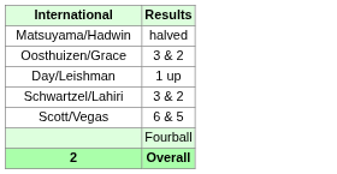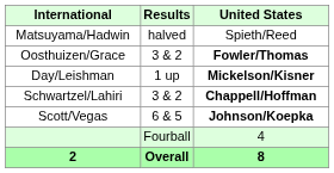+ column: United States | Spieth/Reed | Fowler/Thomas | Mickelson/Kisner | Chappell/Hoffman | Johnson/Koepka | 4 | 8
